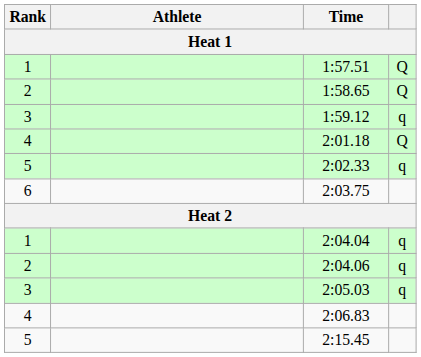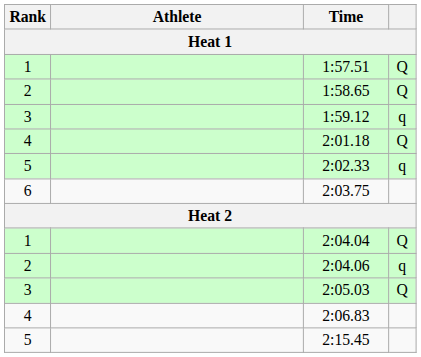2:04.04 | column 4: q -> Q
2:05.03 | column 4: q -> Q
